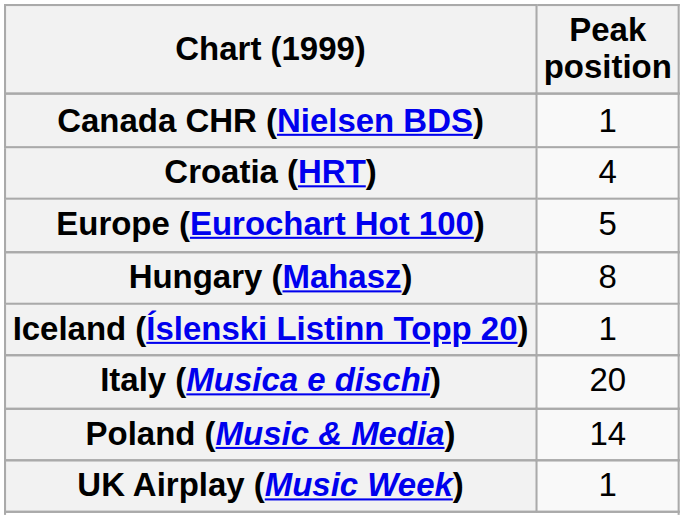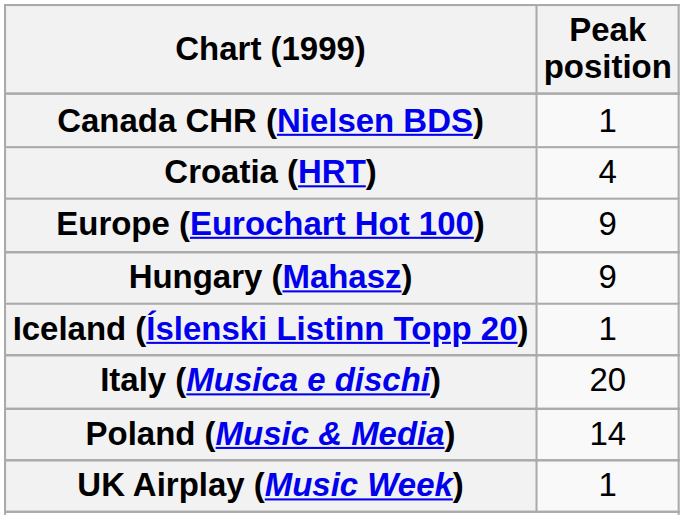Europe (Eurochart Hot 100) | Peak position: 5 -> 9
Hungary (Mahasz) | Peak position: 8 -> 9
